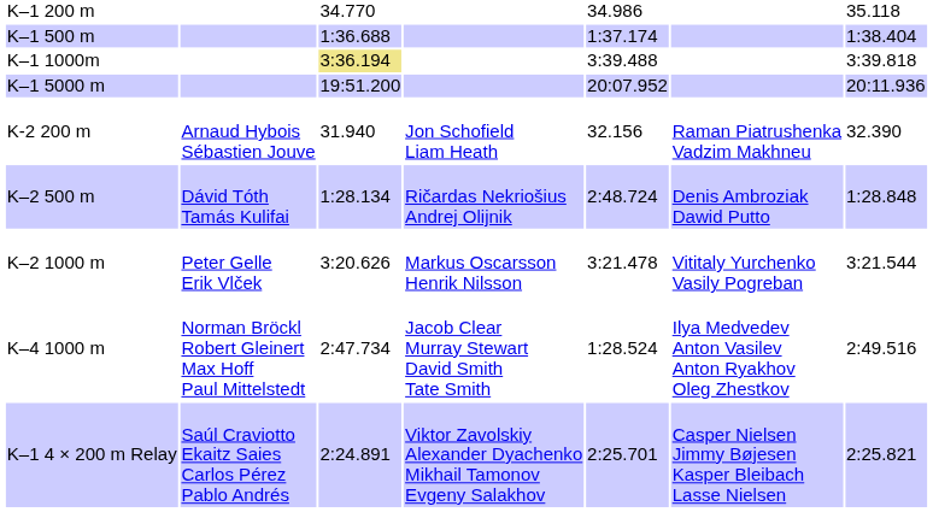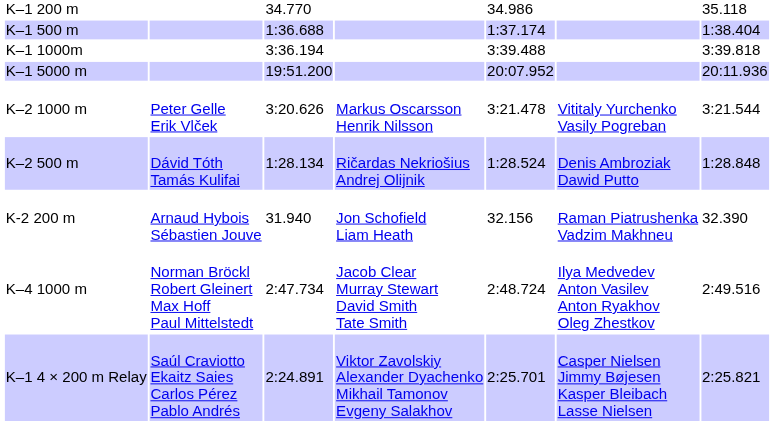K–1 1000m | column 3: khaki background -> no background
rows swapped: K-2 200 m <-> K–2 1000 m
K–2 500 m | column 5: 2:48.724 -> 1:28.524
K–4 1000 m | column 5: 1:28.524 -> 2:48.724
